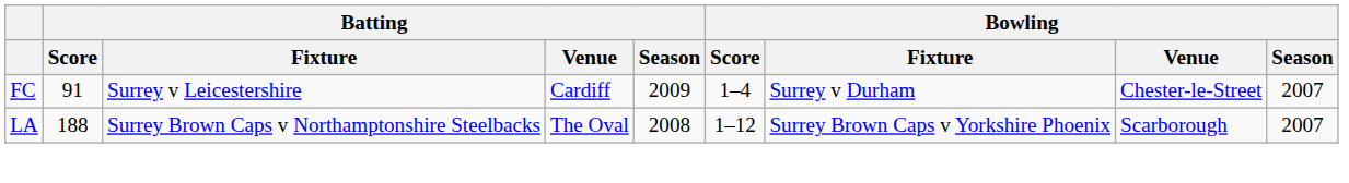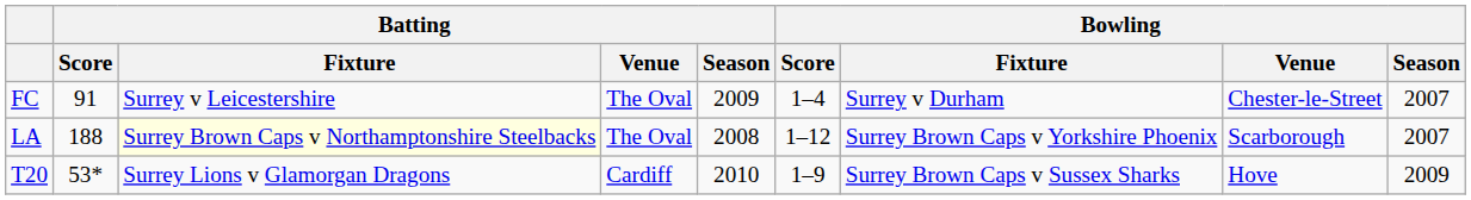FC | Batting / Venue: Cardiff -> The Oval
LA | Batting / Fixture: no background -> lightyellow background
+ row: T20 | 53* | Surrey Lions v Glamorgan Dragons | Cardiff | 2010 | 1–9 | Surrey Brown Caps v Sussex Sharks | Hove | 2009
